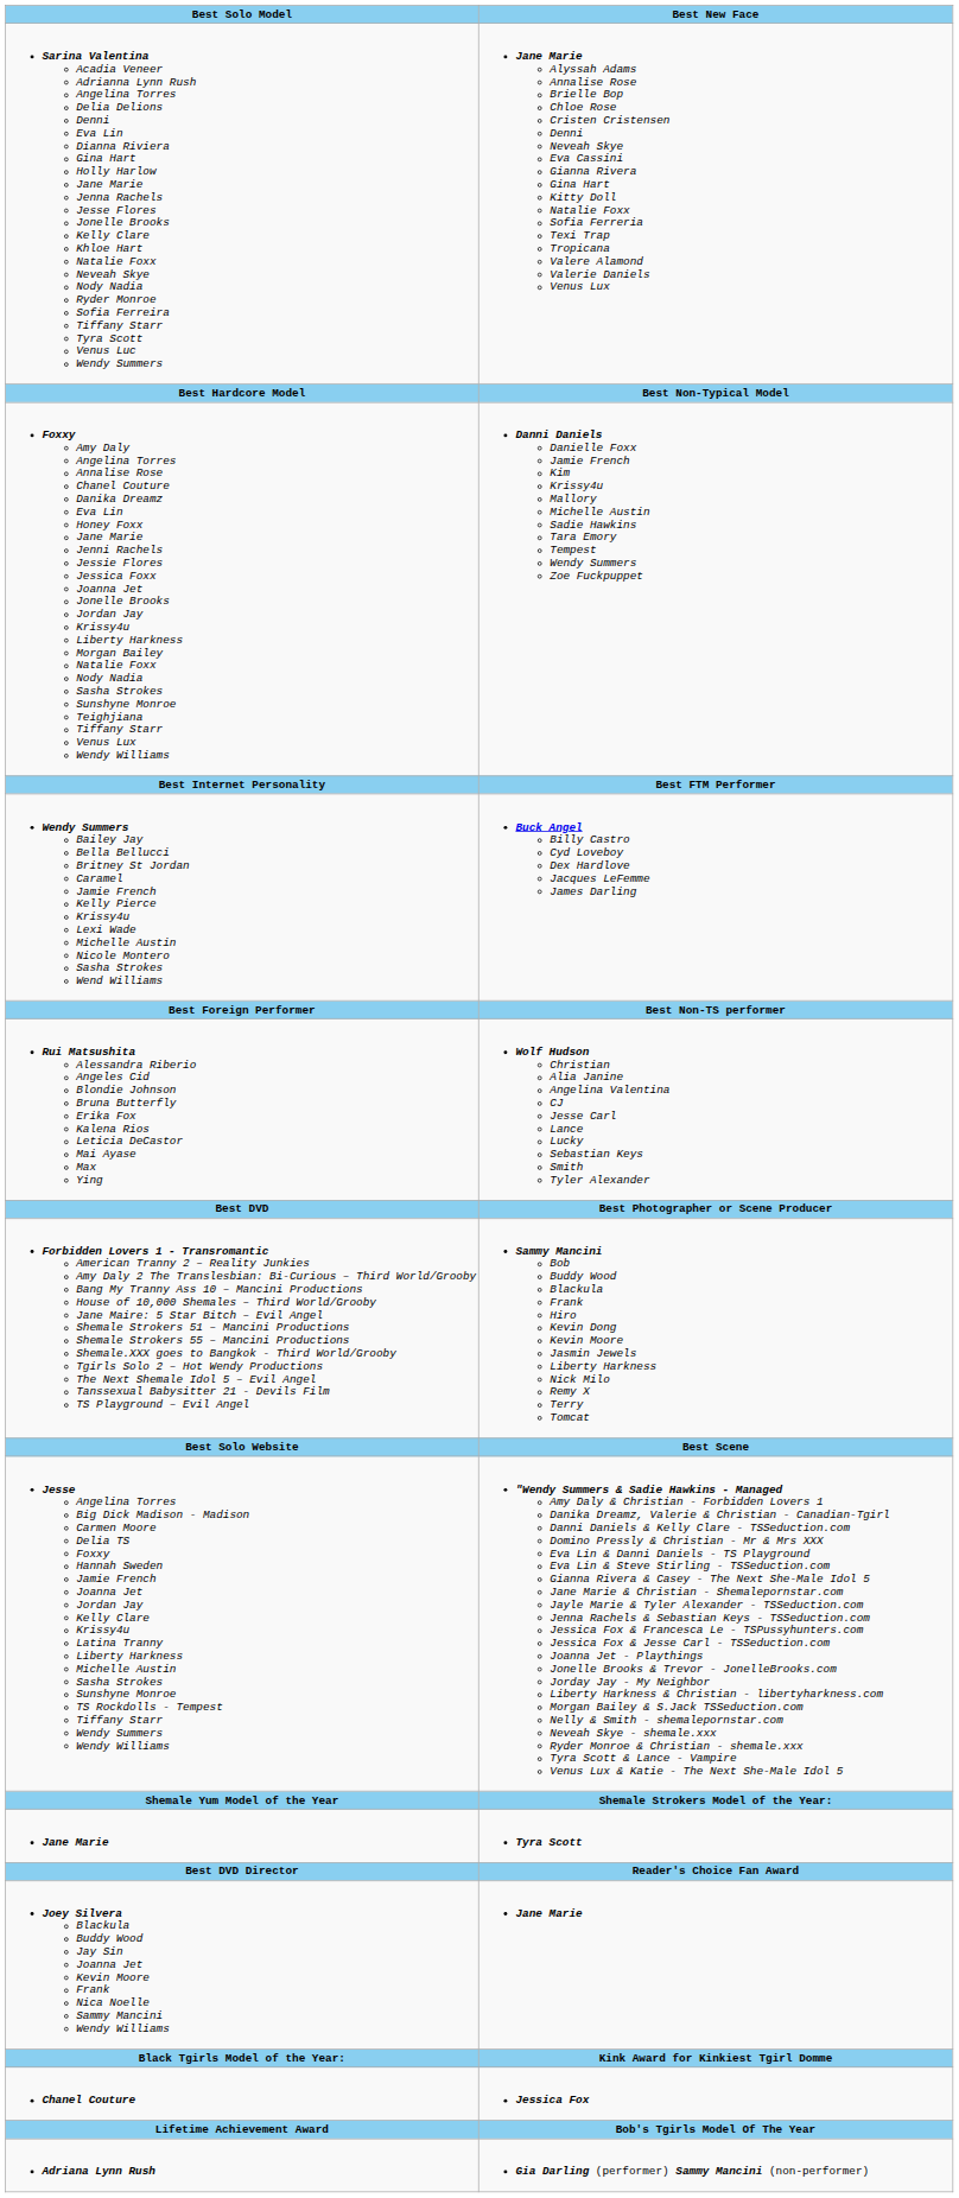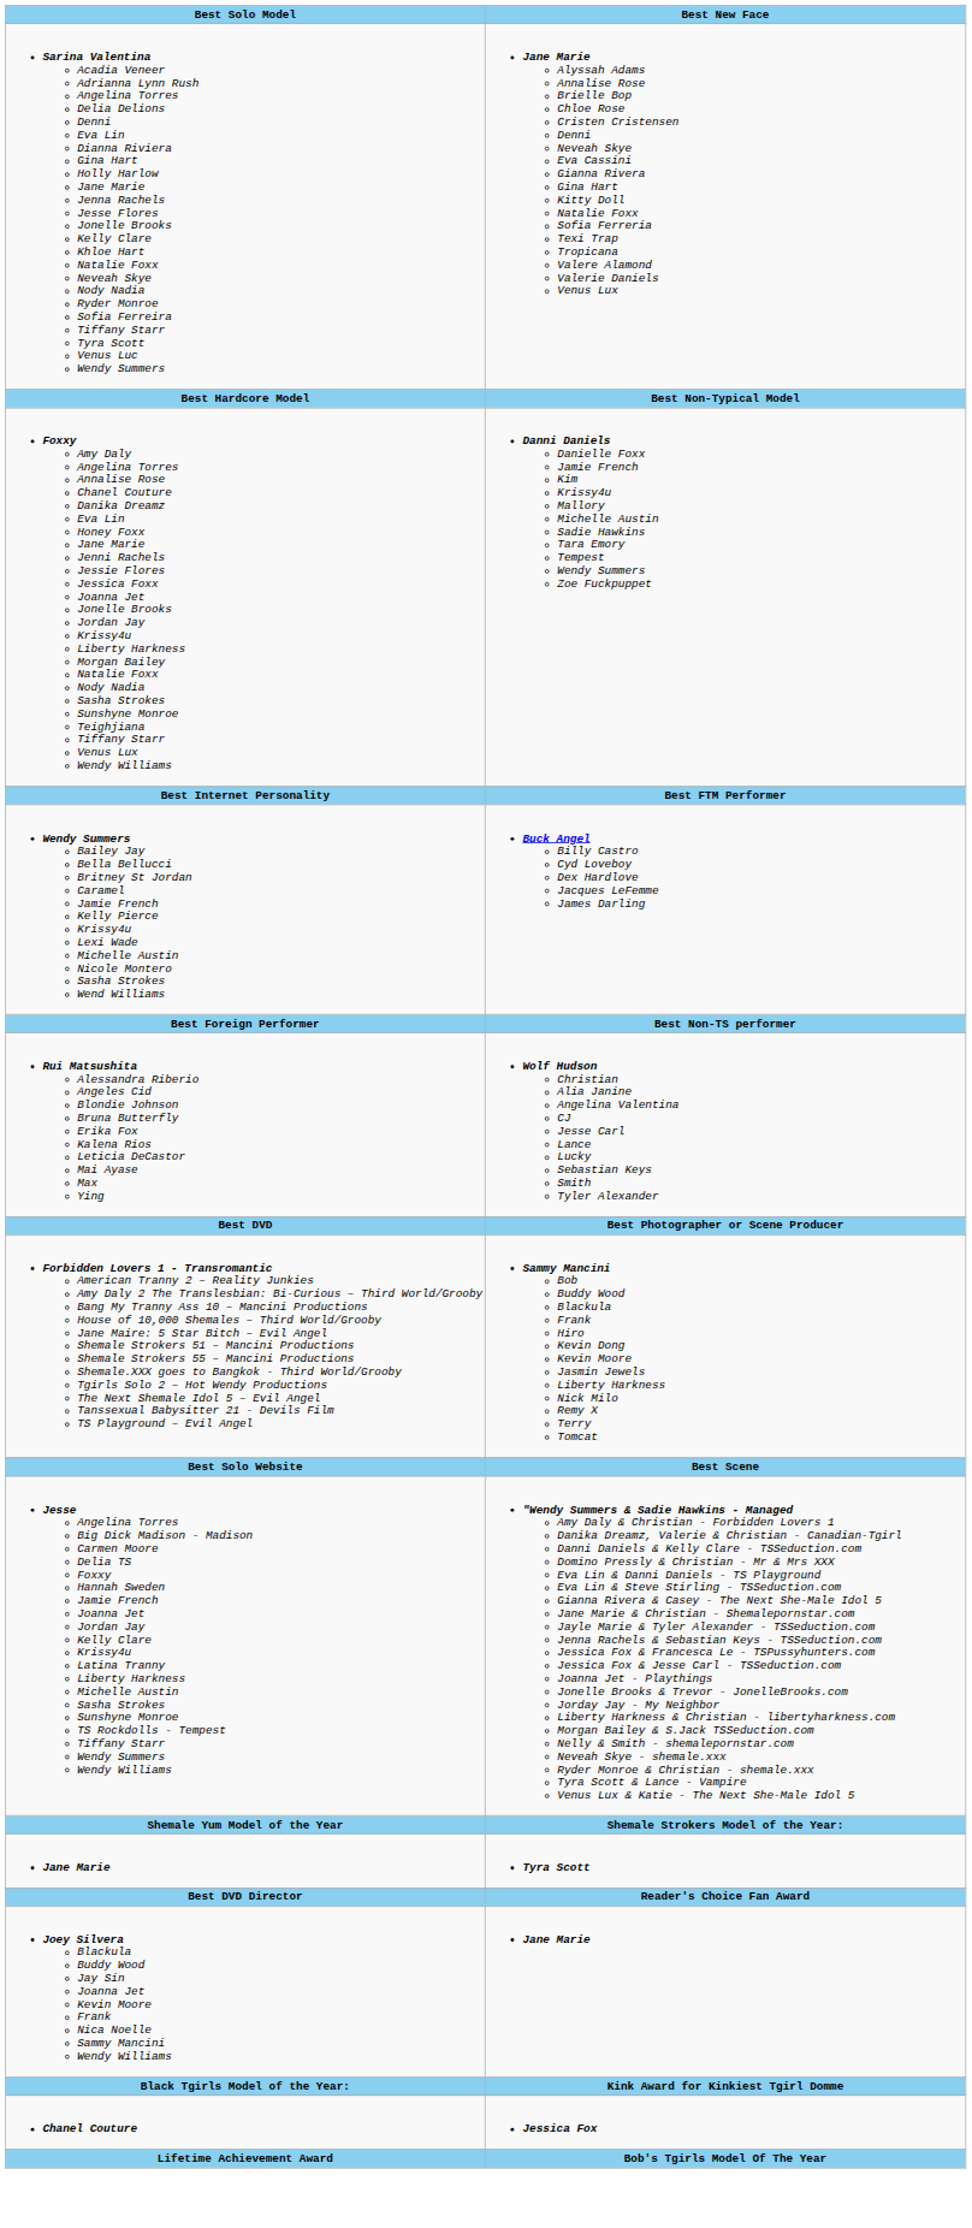- row: Adriana Lynn Rush | Gia Darling (performer) Sammy Mancini (non-performer)
